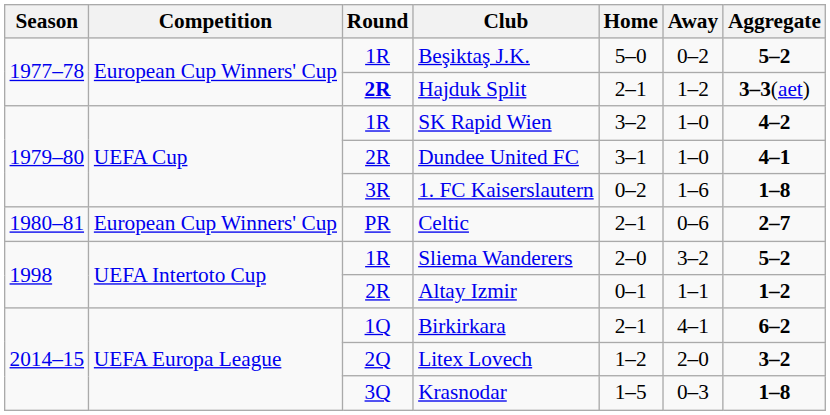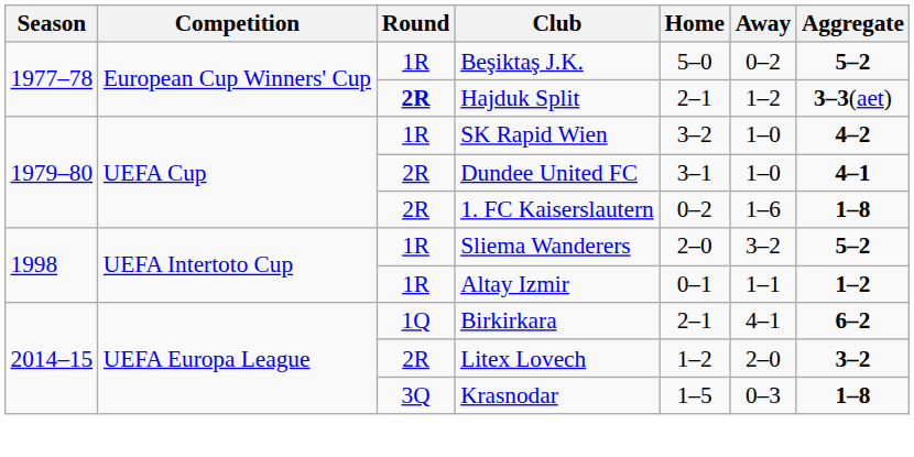1. FC Kaiserslautern | Round: 3R -> 2R
- row: 1980–81 | European Cup Winners' Cup | PR | Celtic | 2–1 | 0–6 | 2–7
Altay Izmir | Round: 2R -> 1R
Litex Lovech | Round: 2Q -> 2R
